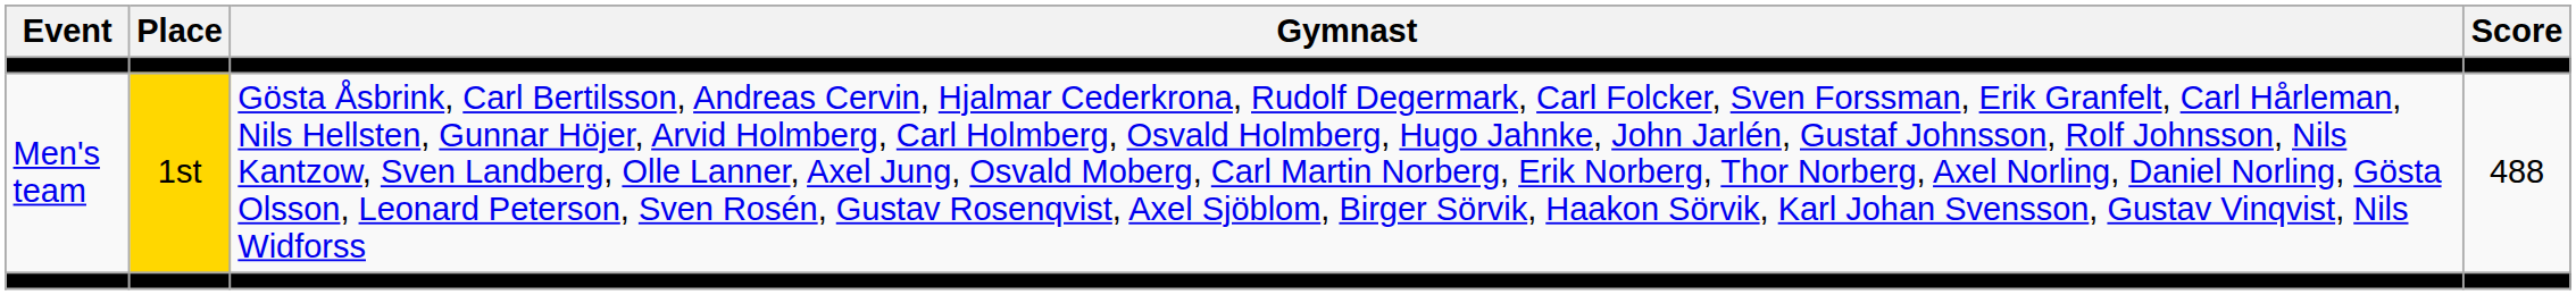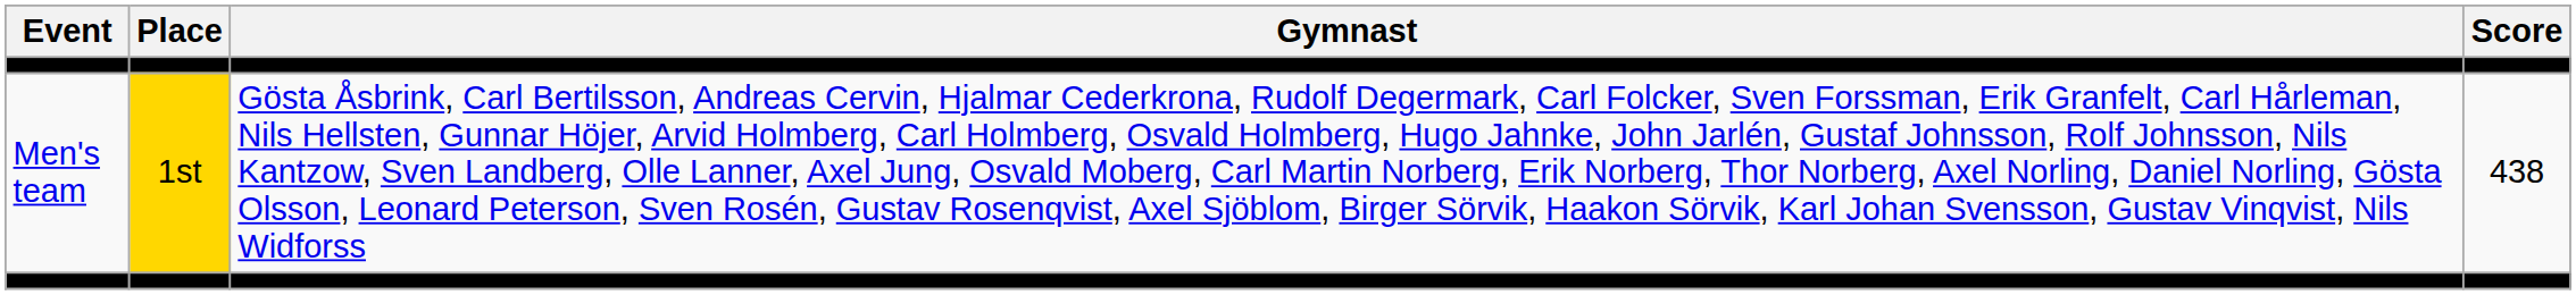Men's team | Score: 488 -> 438
